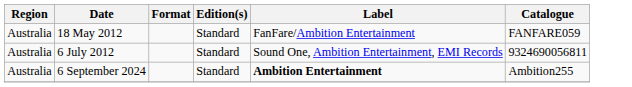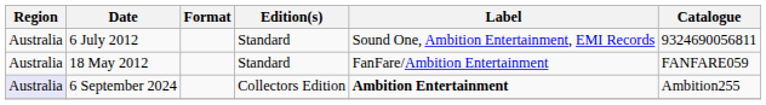rows swapped: 18 May 2012 <-> 6 July 2012
6 September 2024 | Region: no background -> lavender background
6 September 2024 | Edition(s): Standard -> Collectors Edition
